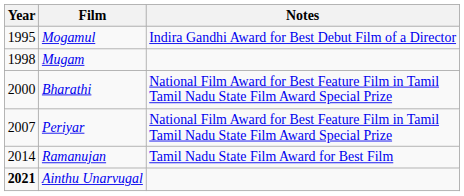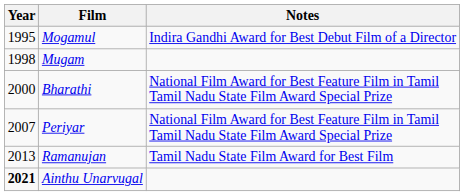Ramanujan | Year: 2014 -> 2013
